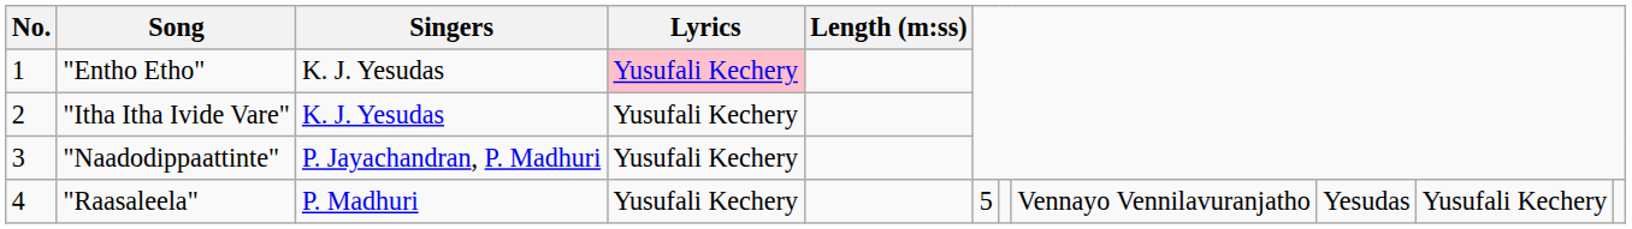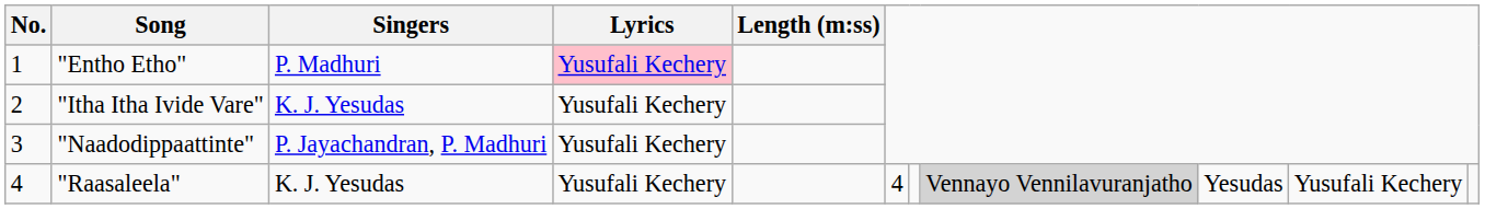"Entho Etho" | Singers: K. J. Yesudas -> P. Madhuri
"Raasaleela" | Singers: P. Madhuri -> K. J. Yesudas
"Raasaleela" | column 6: 5 -> 4
"Raasaleela" | column 8: no background -> lightgrey background
